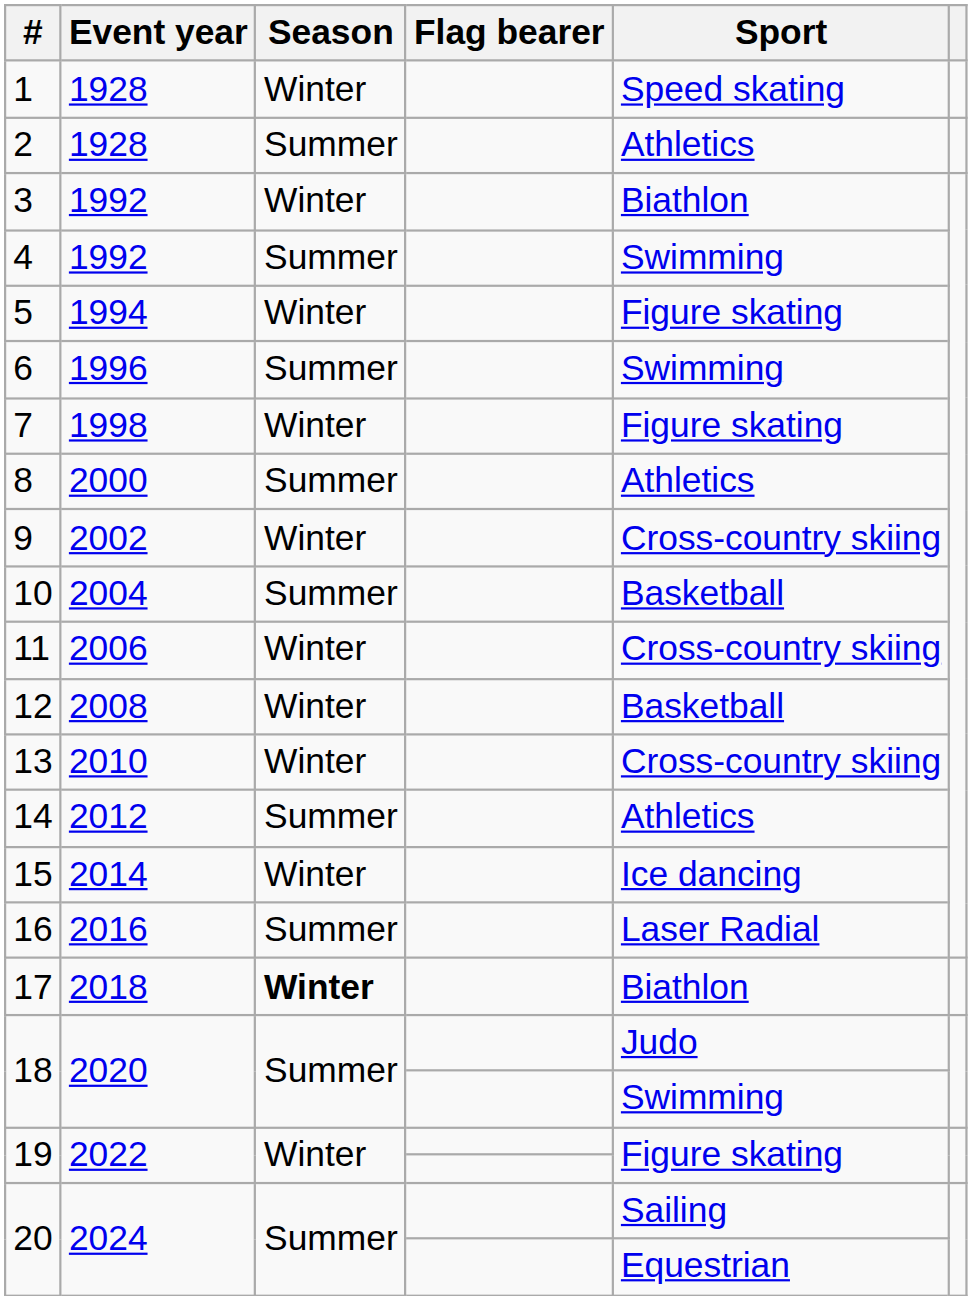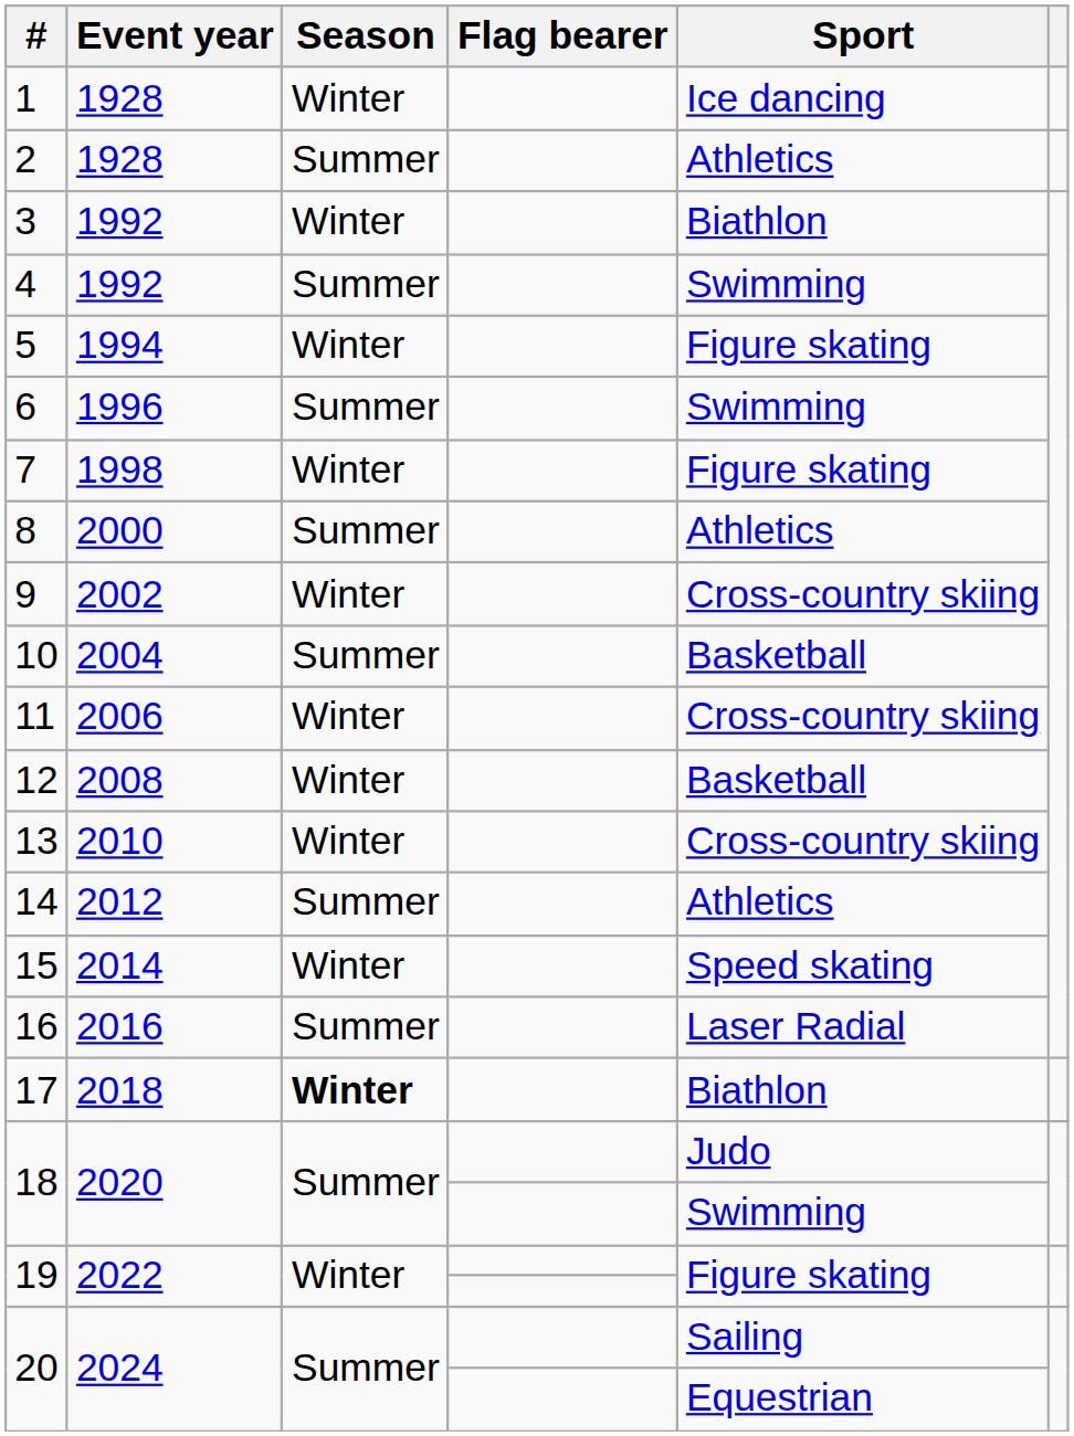1 | Sport: Speed skating -> Ice dancing
15 | Sport: Ice dancing -> Speed skating
